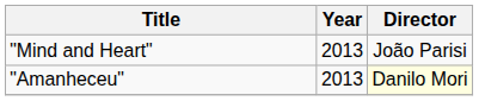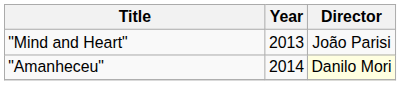"Amanheceu" | Year: 2013 -> 2014
